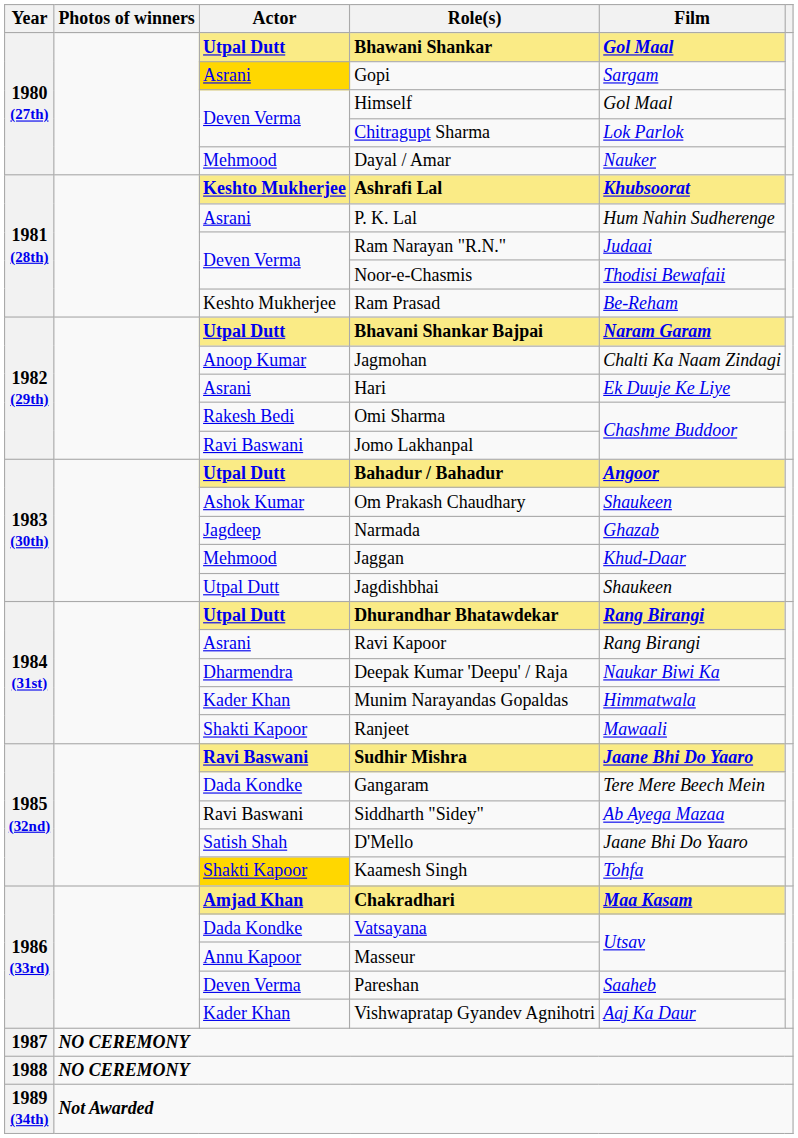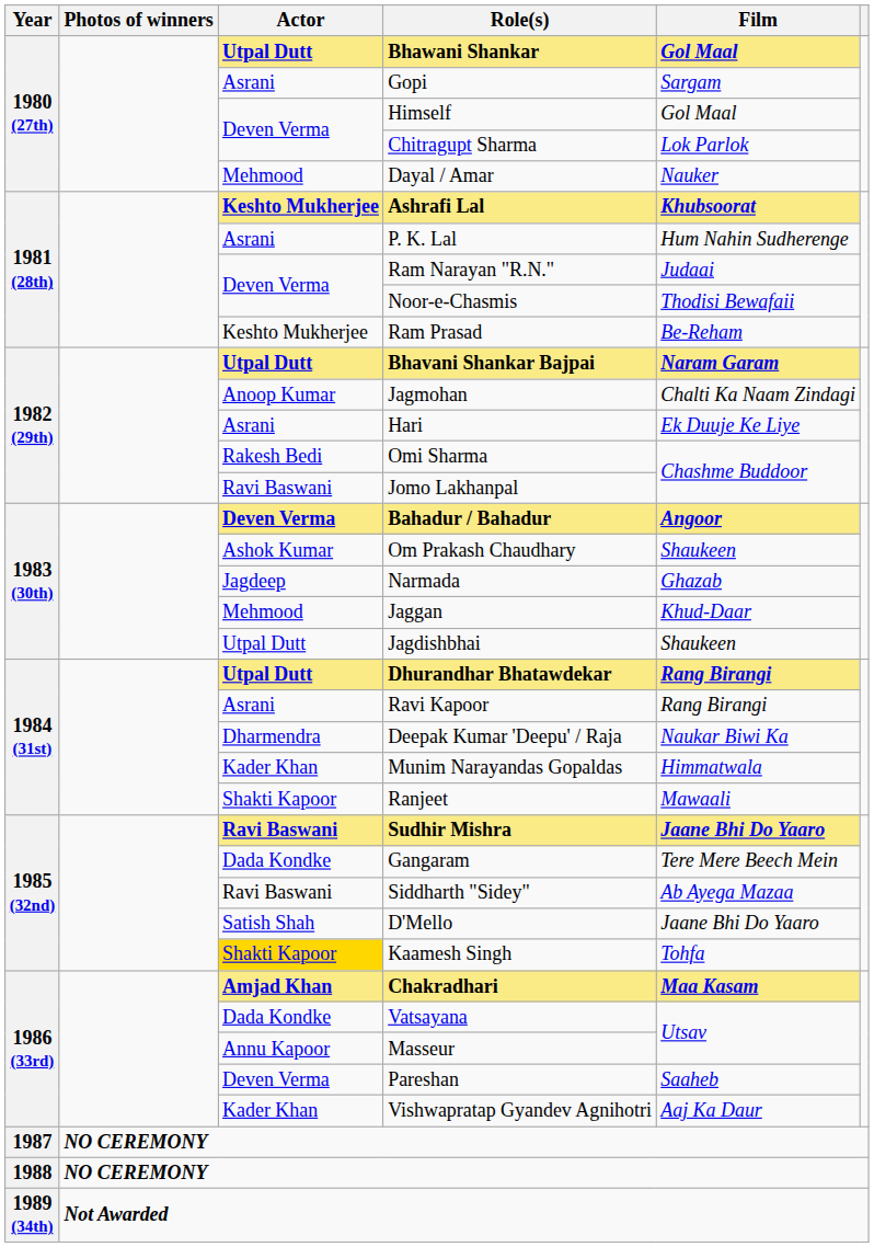Gopi | Actor: gold background -> no background
Bahadur / Bahadur | Actor: Utpal Dutt -> Deven Verma
